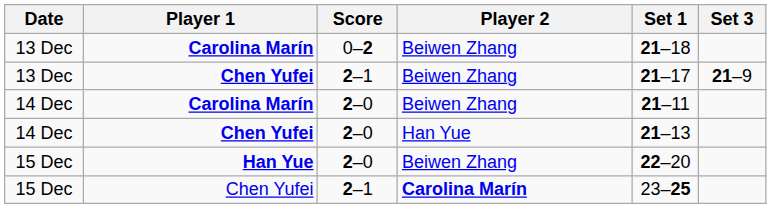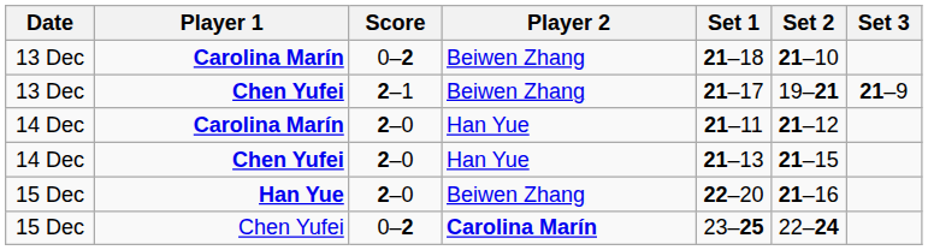+ column: Set 2 | 21–10 | 19–21 | 21–12 | 21–15 | 21–16 | 22–24
14 Dec / Carolina Marín | Player 2: Beiwen Zhang -> Han Yue
15 Dec / Chen Yufei | Score: 2–1 -> 0–2
